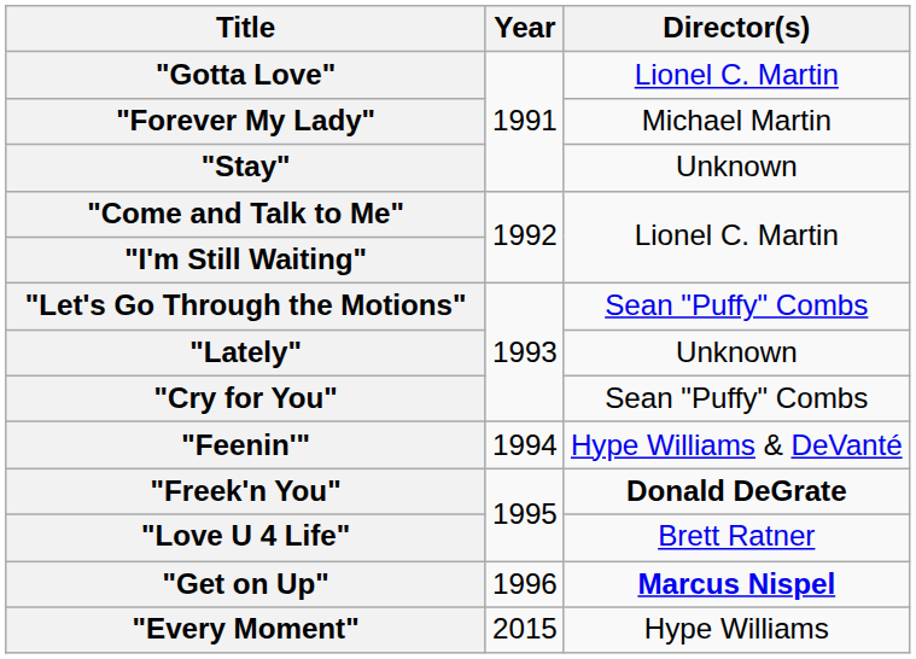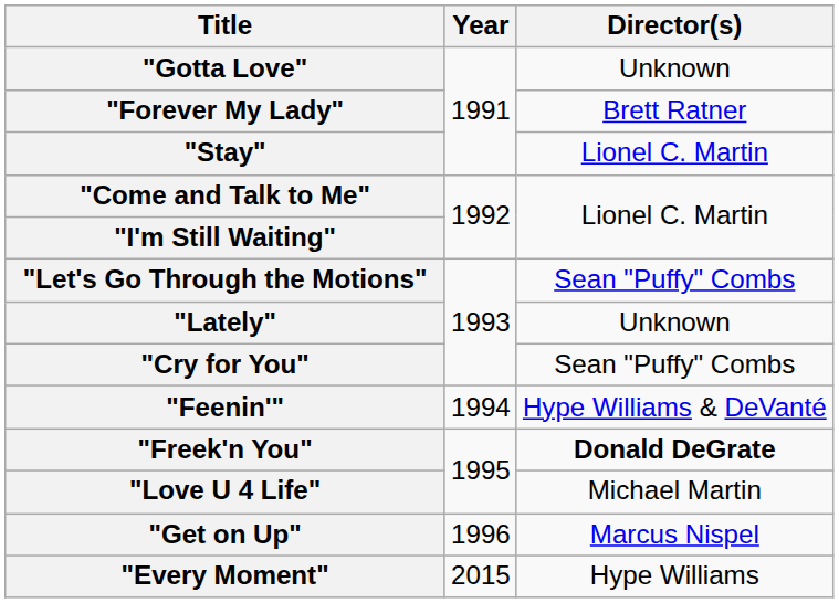"Gotta Love" | Director(s): Lionel C. Martin -> Unknown
"Forever My Lady" | Director(s): Michael Martin -> Brett Ratner
"Stay" | Director(s): Unknown -> Lionel C. Martin
"Love U 4 Life" | Director(s): Brett Ratner -> Michael Martin
"Get on Up" | Director(s): bold -> normal
